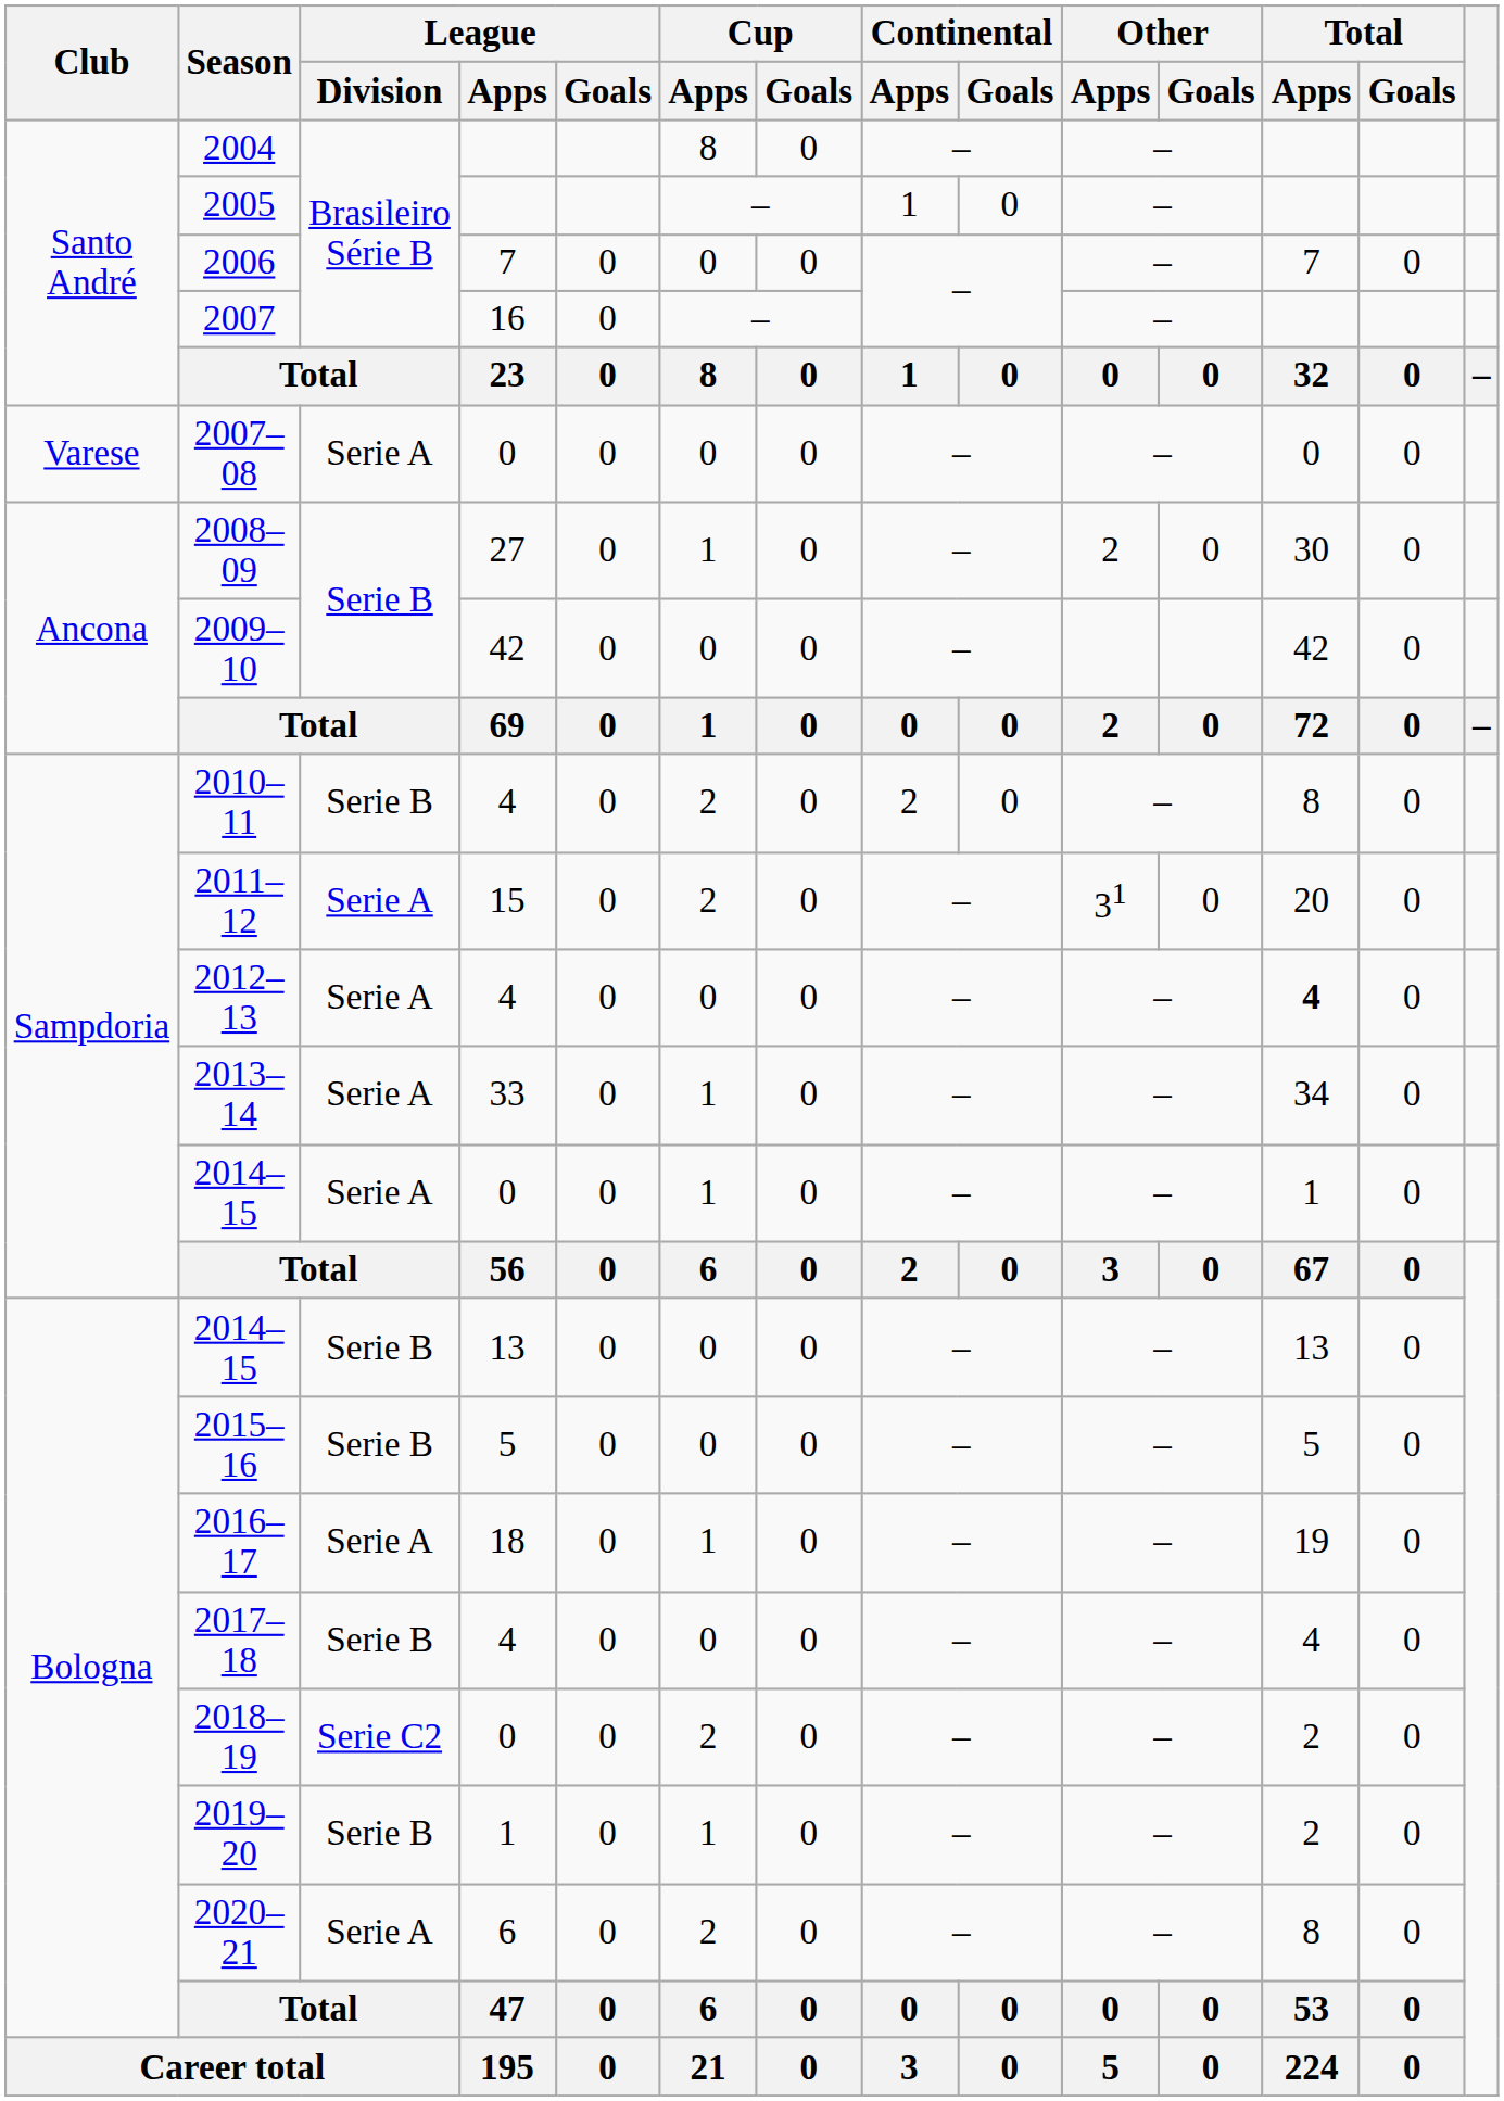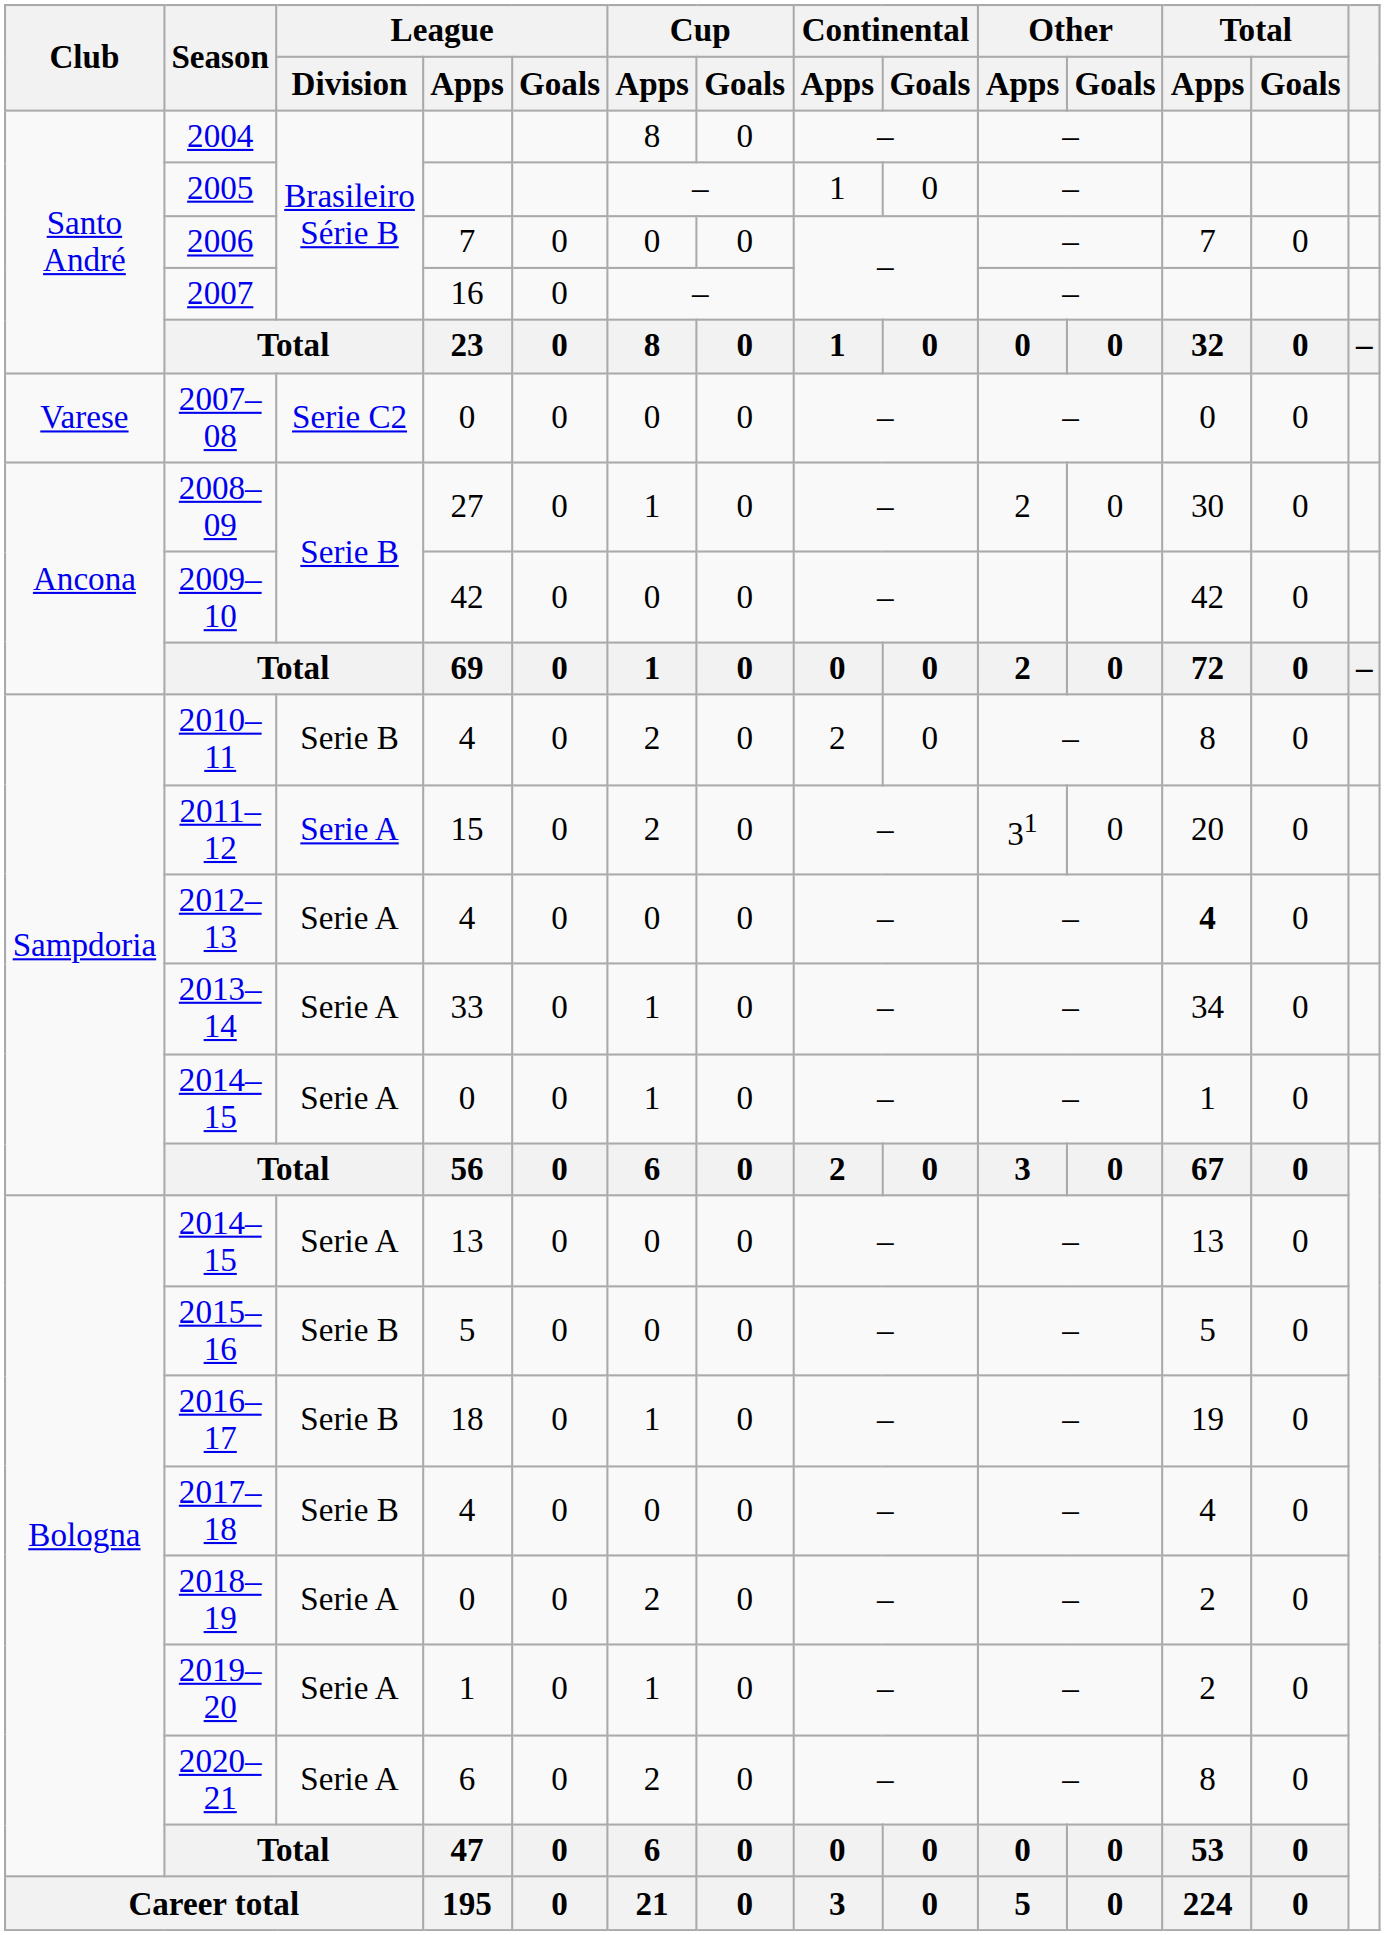2007–08 | League / Division: Serie A -> Serie C2
2014–15 / 13 | League / Division: Serie B -> Serie A
2016–17 | League / Division: Serie A -> Serie B
2018–19 | League / Division: Serie C2 -> Serie A
2019–20 | League / Division: Serie B -> Serie A
